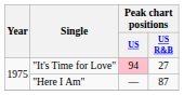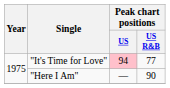"It's Time for Love" | Peak chart positions / US R&B: 27 -> 77
"Here I Am" | Peak chart positions / US R&B: 87 -> 90
